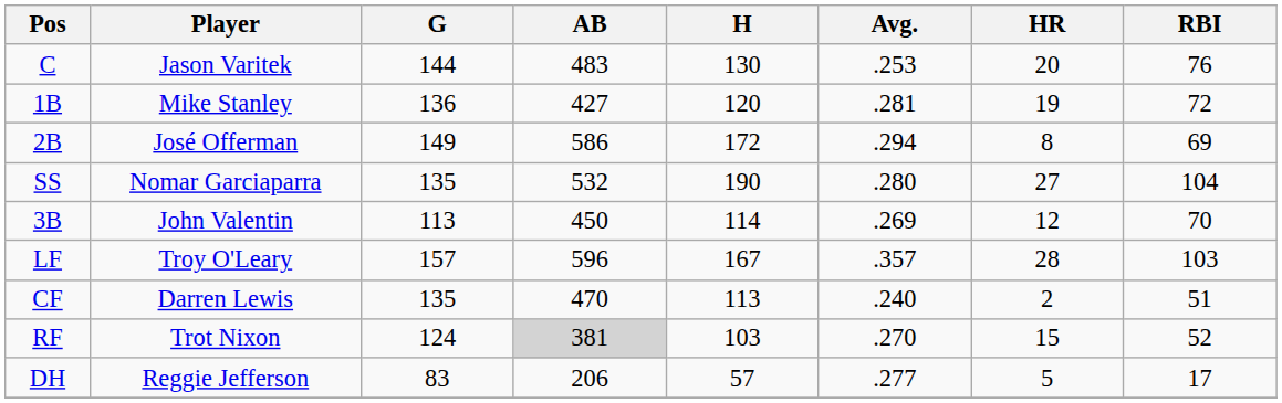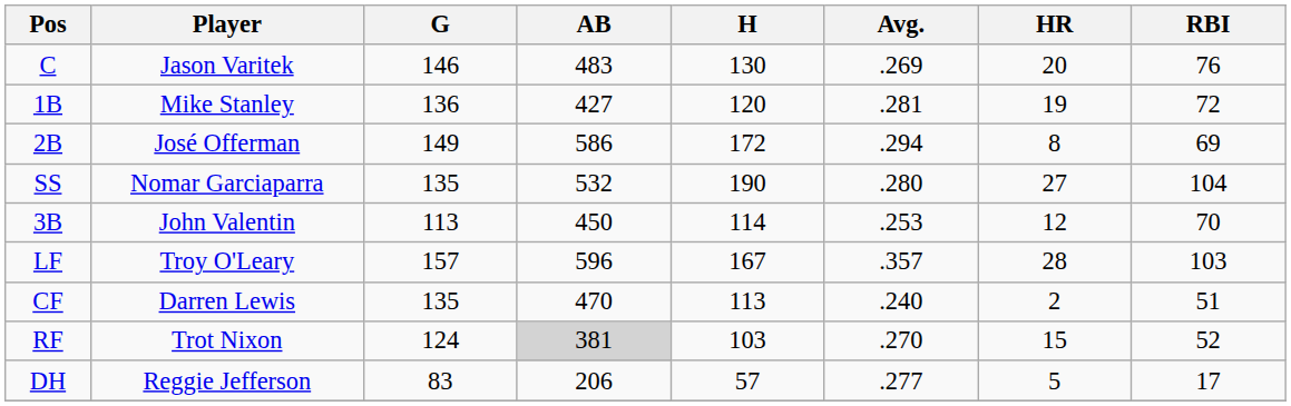C | G: 144 -> 146
C | Avg.: .253 -> .269
3B | Avg.: .269 -> .253
